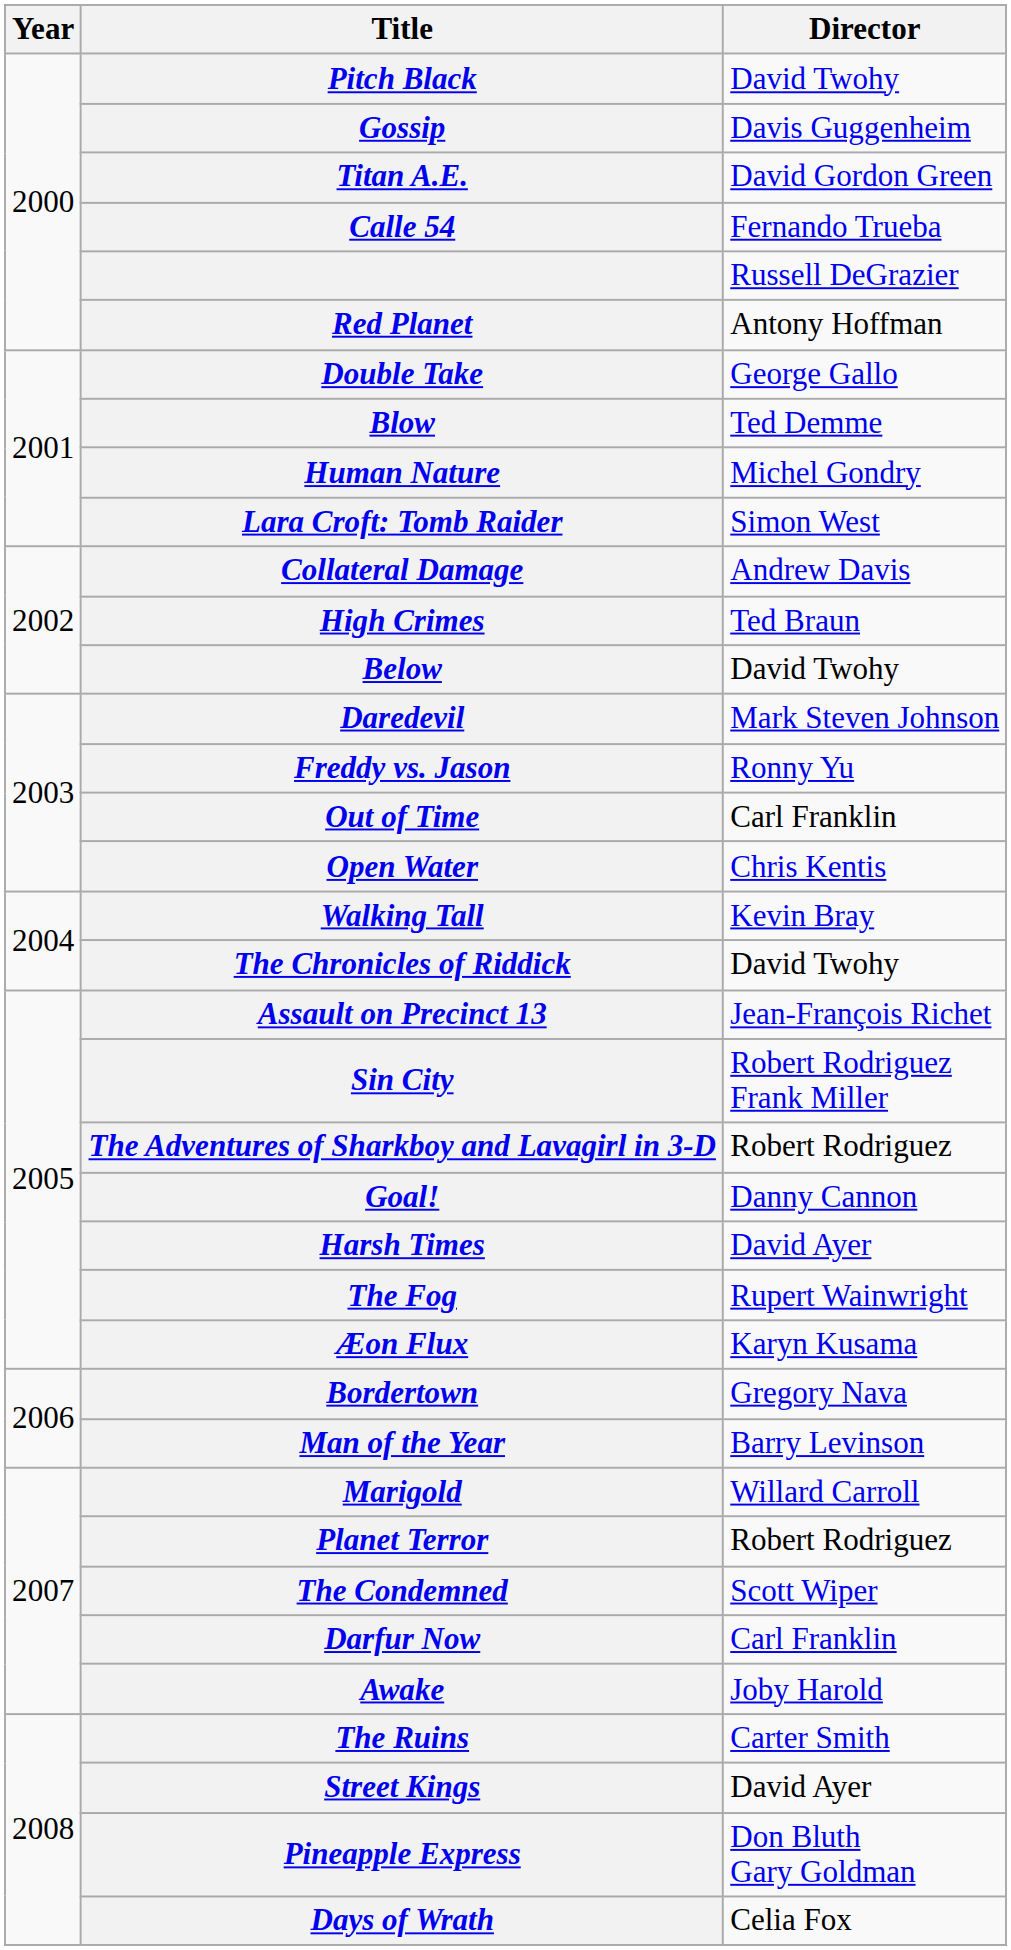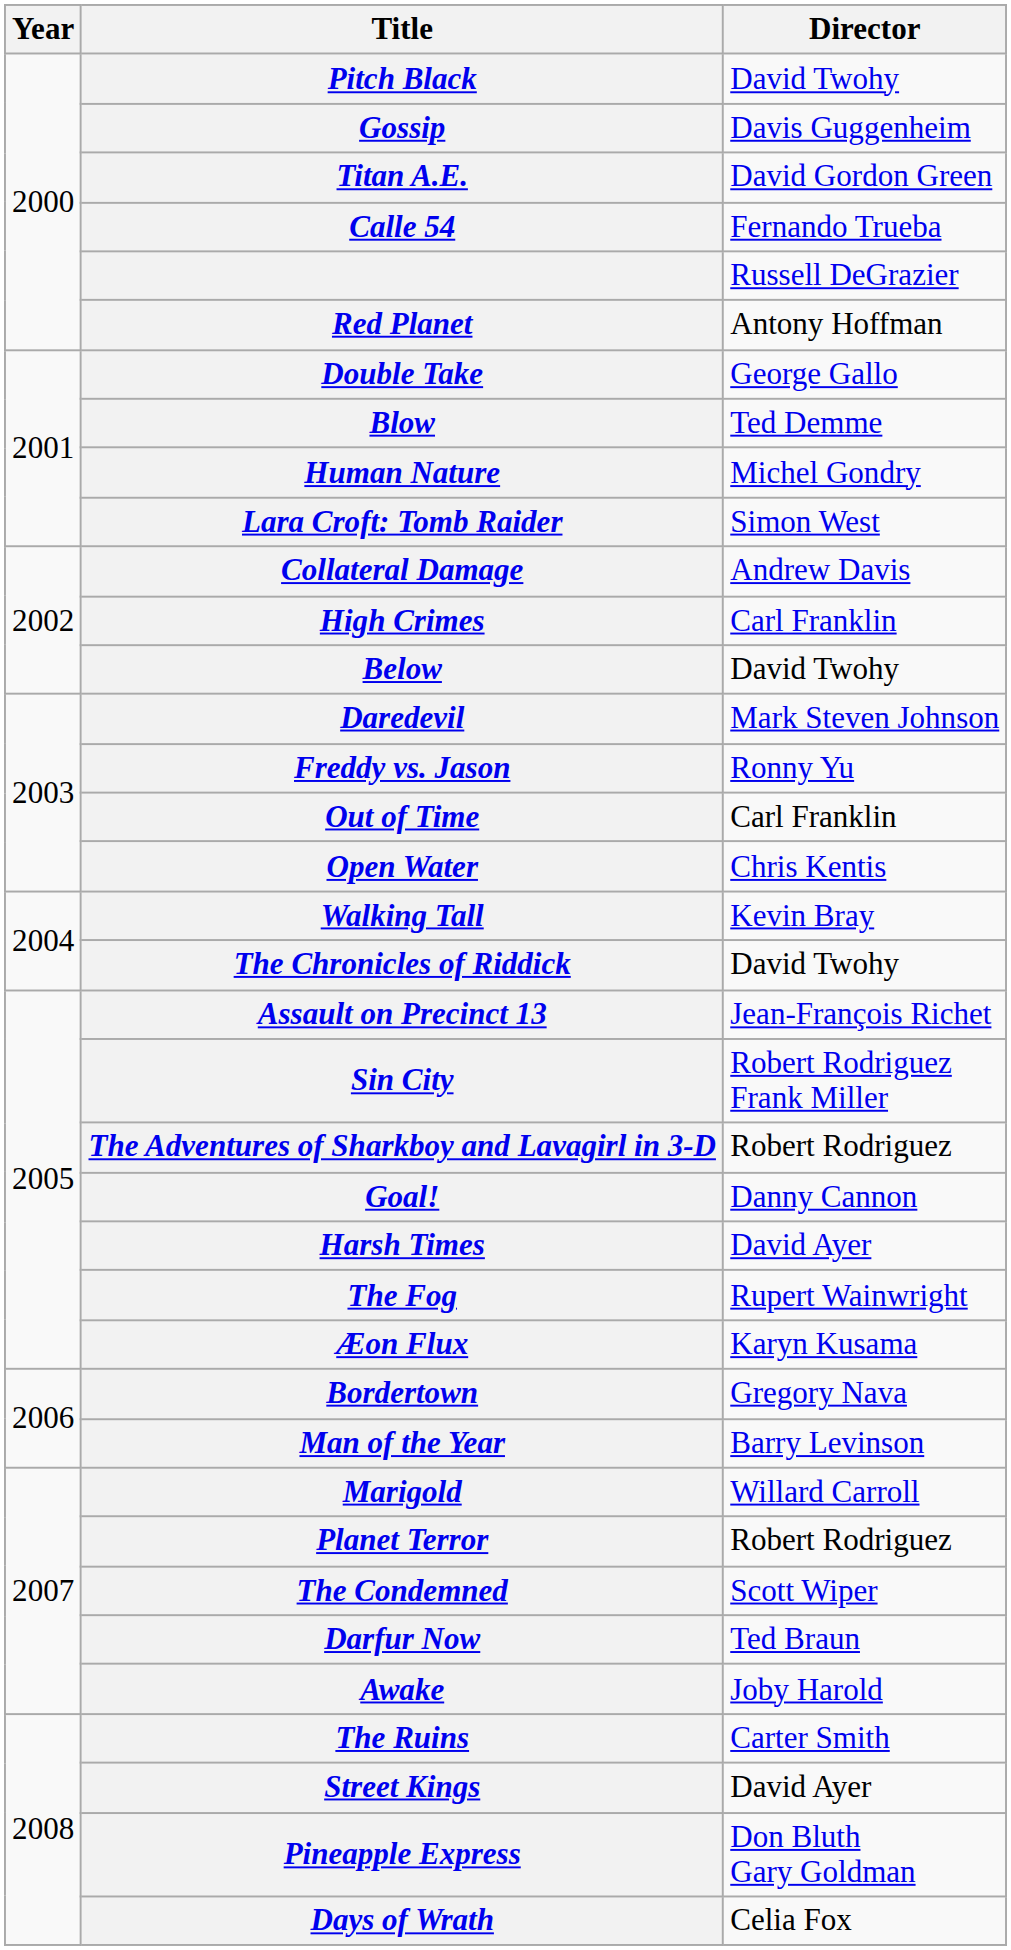High Crimes | Director: Ted Braun -> Carl Franklin
Darfur Now | Director: Carl Franklin -> Ted Braun
